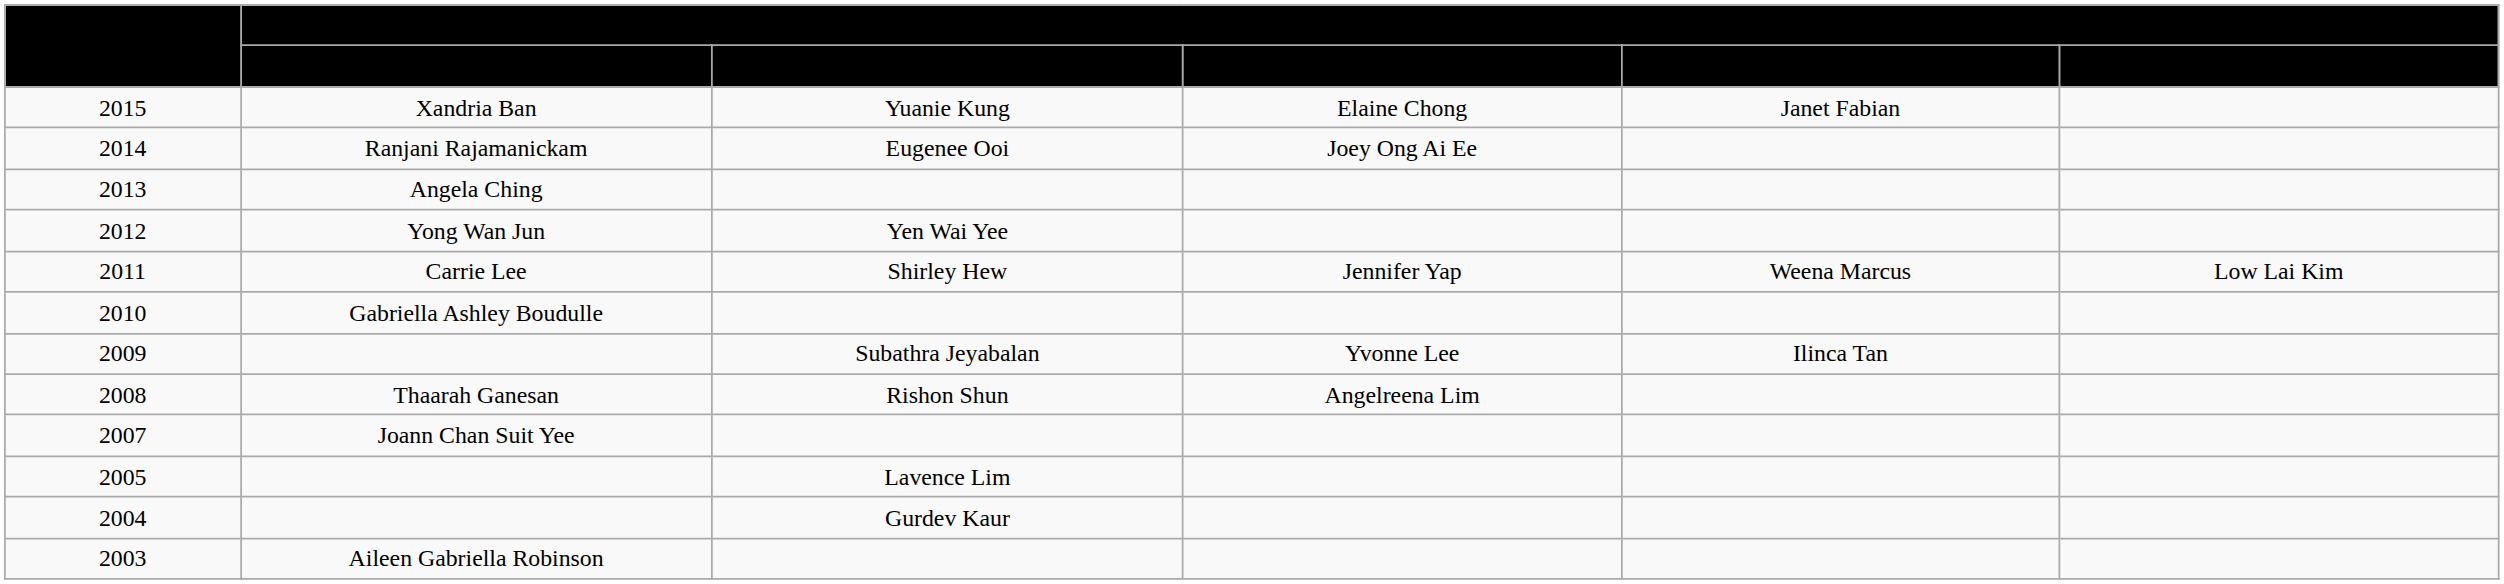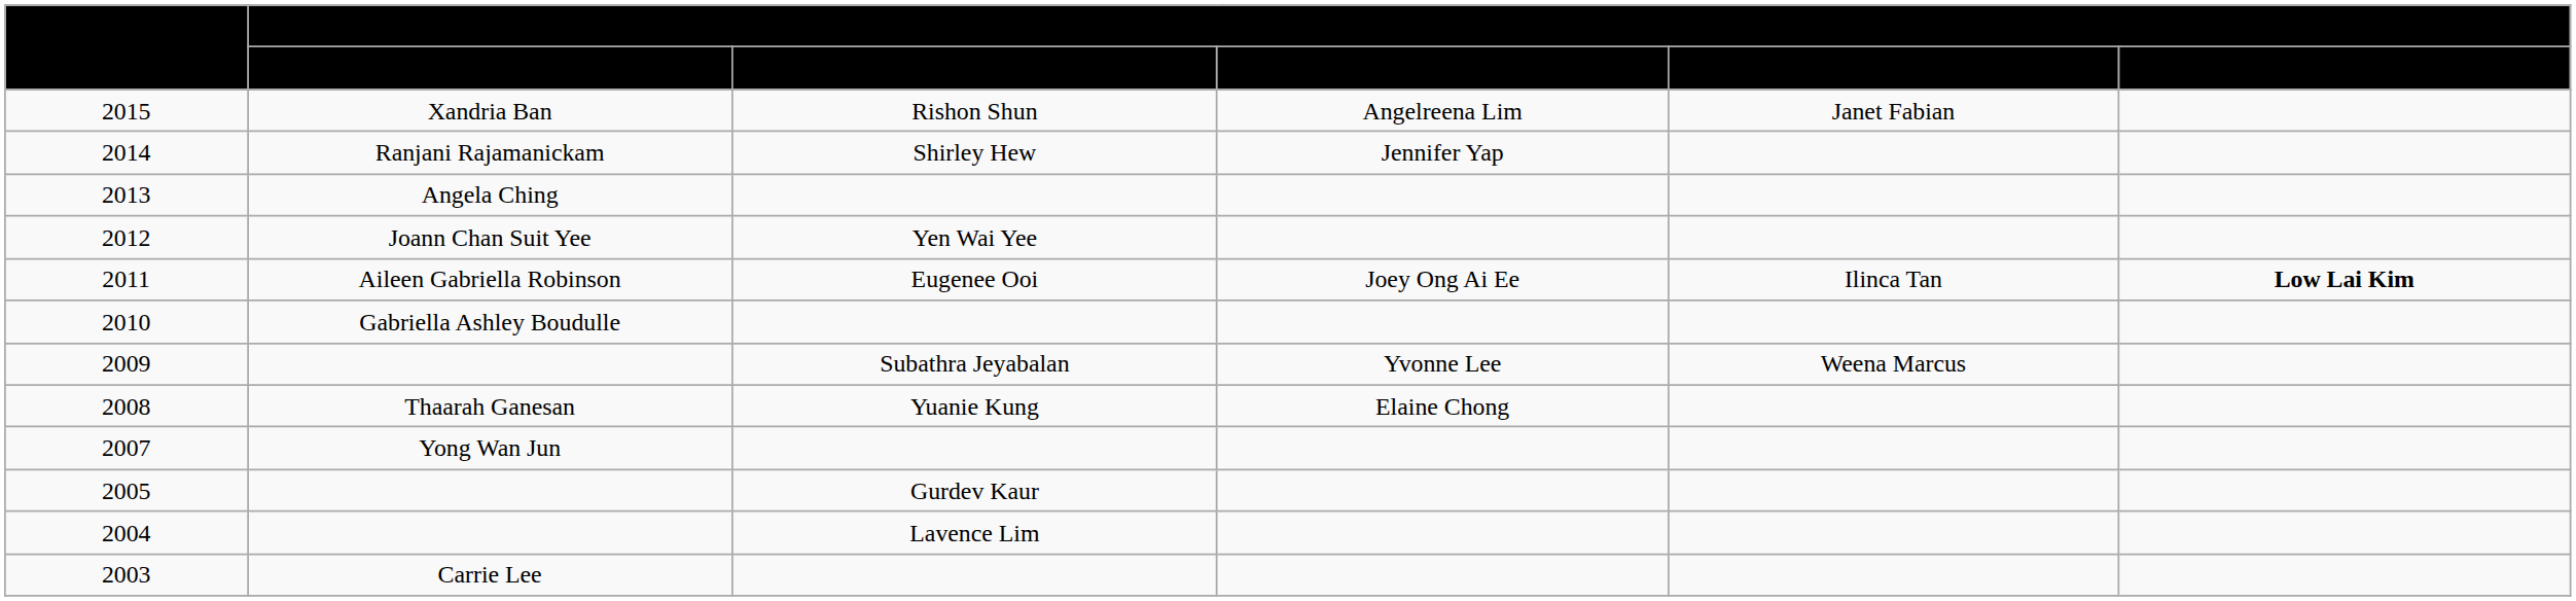2015 | column 3: Yuanie Kung -> Rishon Shun
2015 | column 4: Elaine Chong -> Angelreena Lim
2014 | column 3: Eugenee Ooi -> Shirley Hew
2014 | column 4: Joey Ong Ai Ee -> Jennifer Yap
2012 | column 2: Yong Wan Jun -> Joann Chan Suit Yee
2011 | column 2: Carrie Lee -> Aileen Gabriella Robinson
2011 | column 3: Shirley Hew -> Eugenee Ooi
2011 | column 4: Jennifer Yap -> Joey Ong Ai Ee
2011 | column 5: Weena Marcus -> Ilinca Tan
2011 | column 6: normal -> bold
2009 | column 5: Ilinca Tan -> Weena Marcus
2008 | column 3: Rishon Shun -> Yuanie Kung
2008 | column 4: Angelreena Lim -> Elaine Chong
2007 | column 2: Joann Chan Suit Yee -> Yong Wan Jun
2005 | column 3: Lavence Lim -> Gurdev Kaur
2004 | column 3: Gurdev Kaur -> Lavence Lim
2003 | column 2: Aileen Gabriella Robinson -> Carrie Lee
